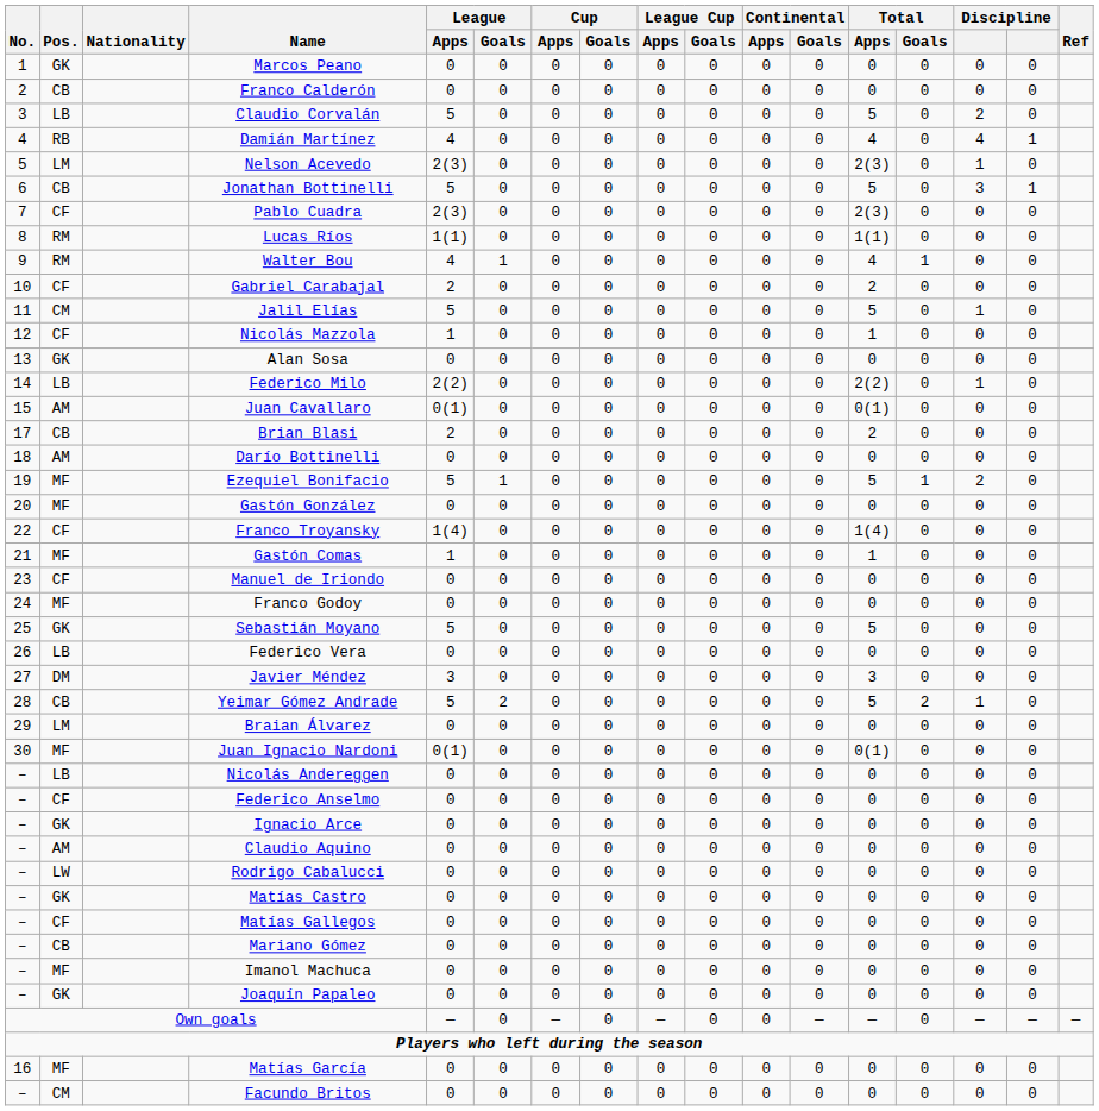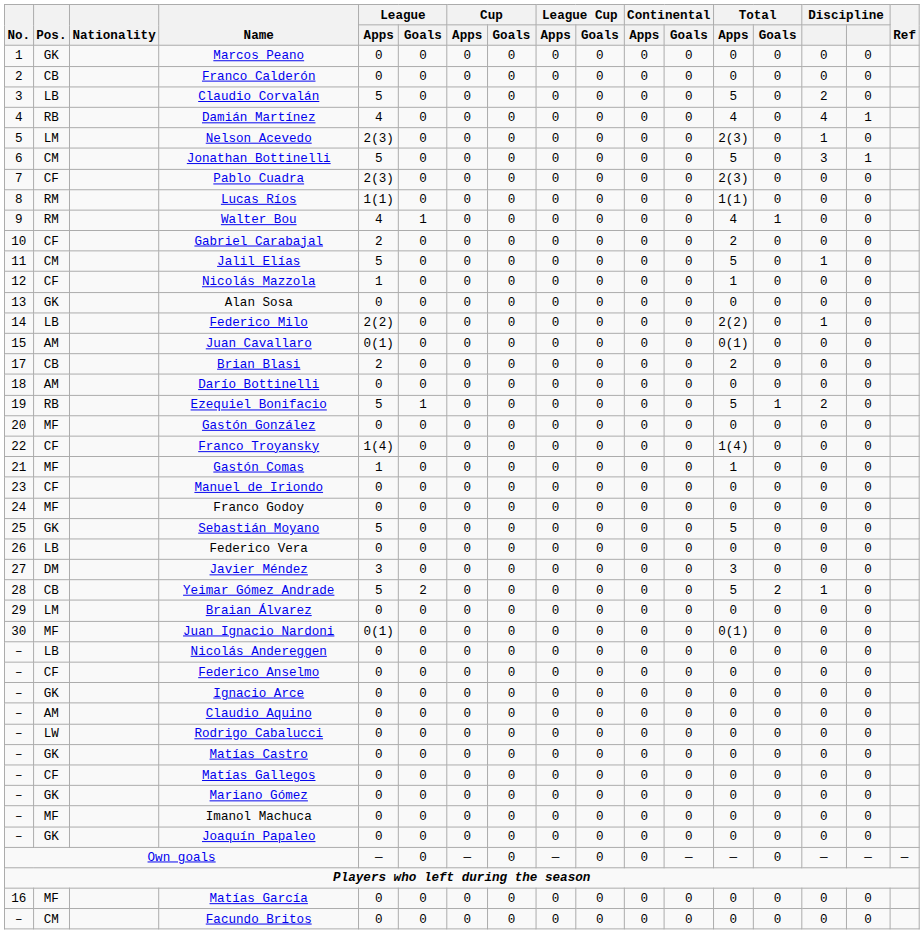Jonathan Bottinelli | Pos.: CB -> CM
Ezequiel Bonifacio | Pos.: MF -> RB
Mariano Gómez | Pos.: CB -> GK
